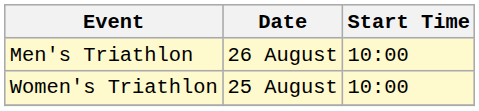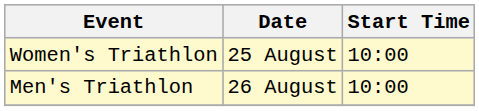rows swapped: Women's Triathlon <-> Men's Triathlon
